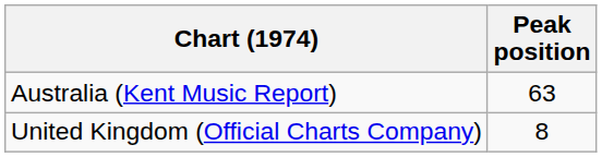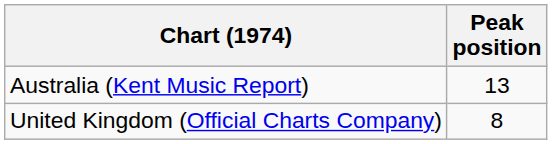Australia (Kent Music Report) | Peak position: 63 -> 13
